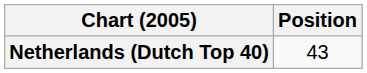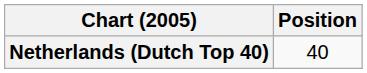Netherlands (Dutch Top 40) | Position: 43 -> 40
